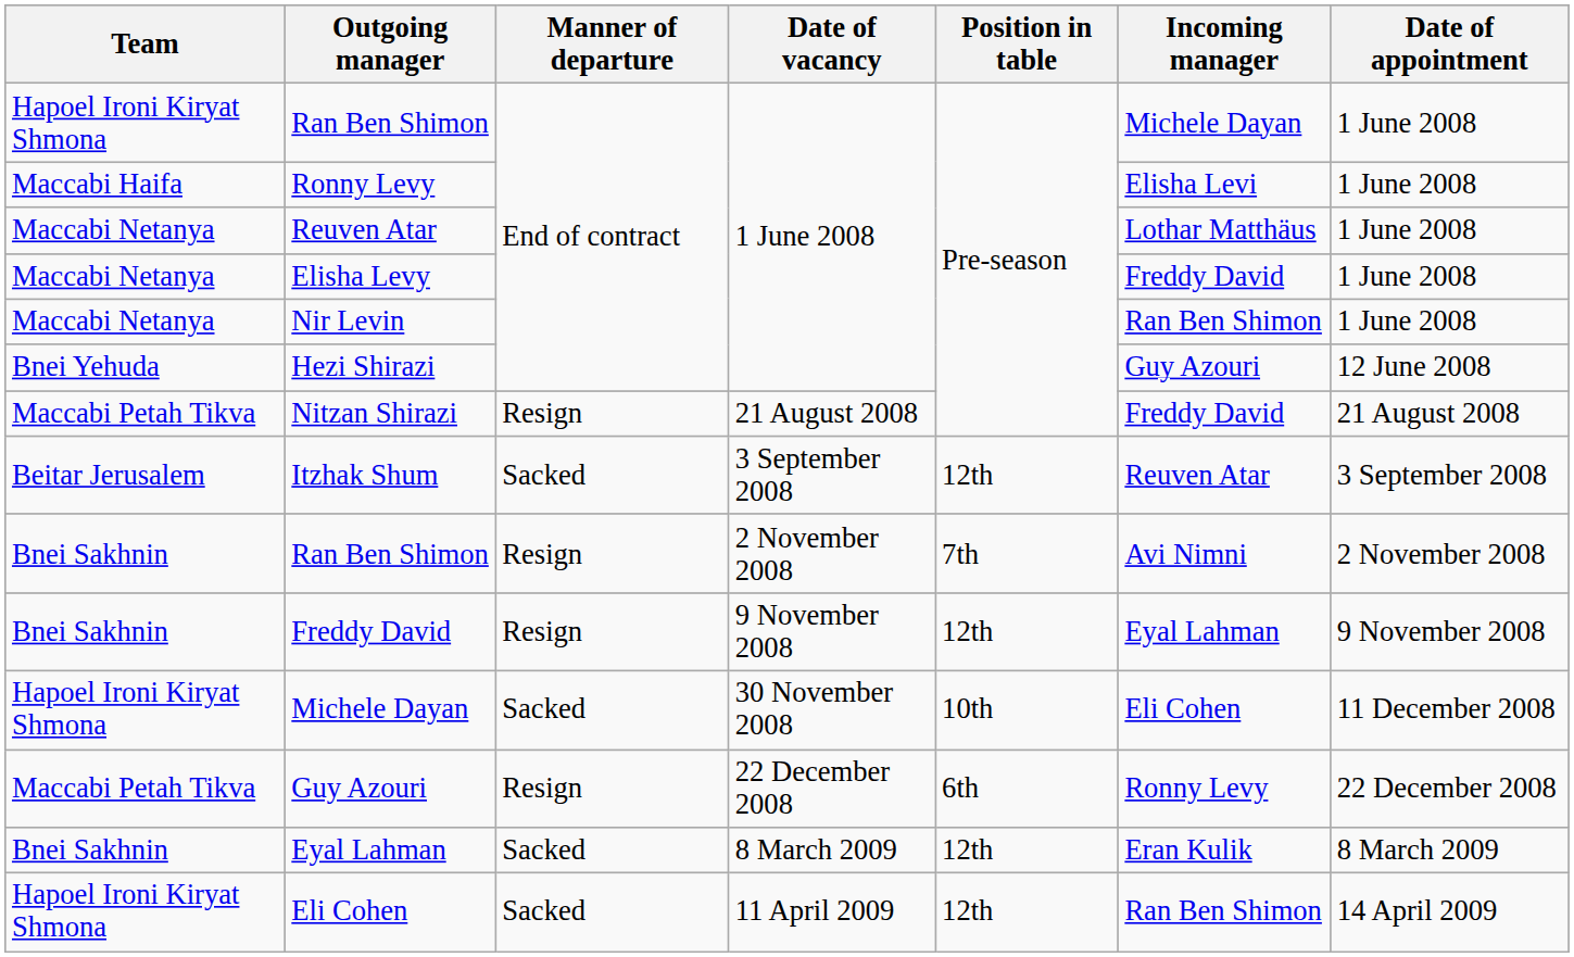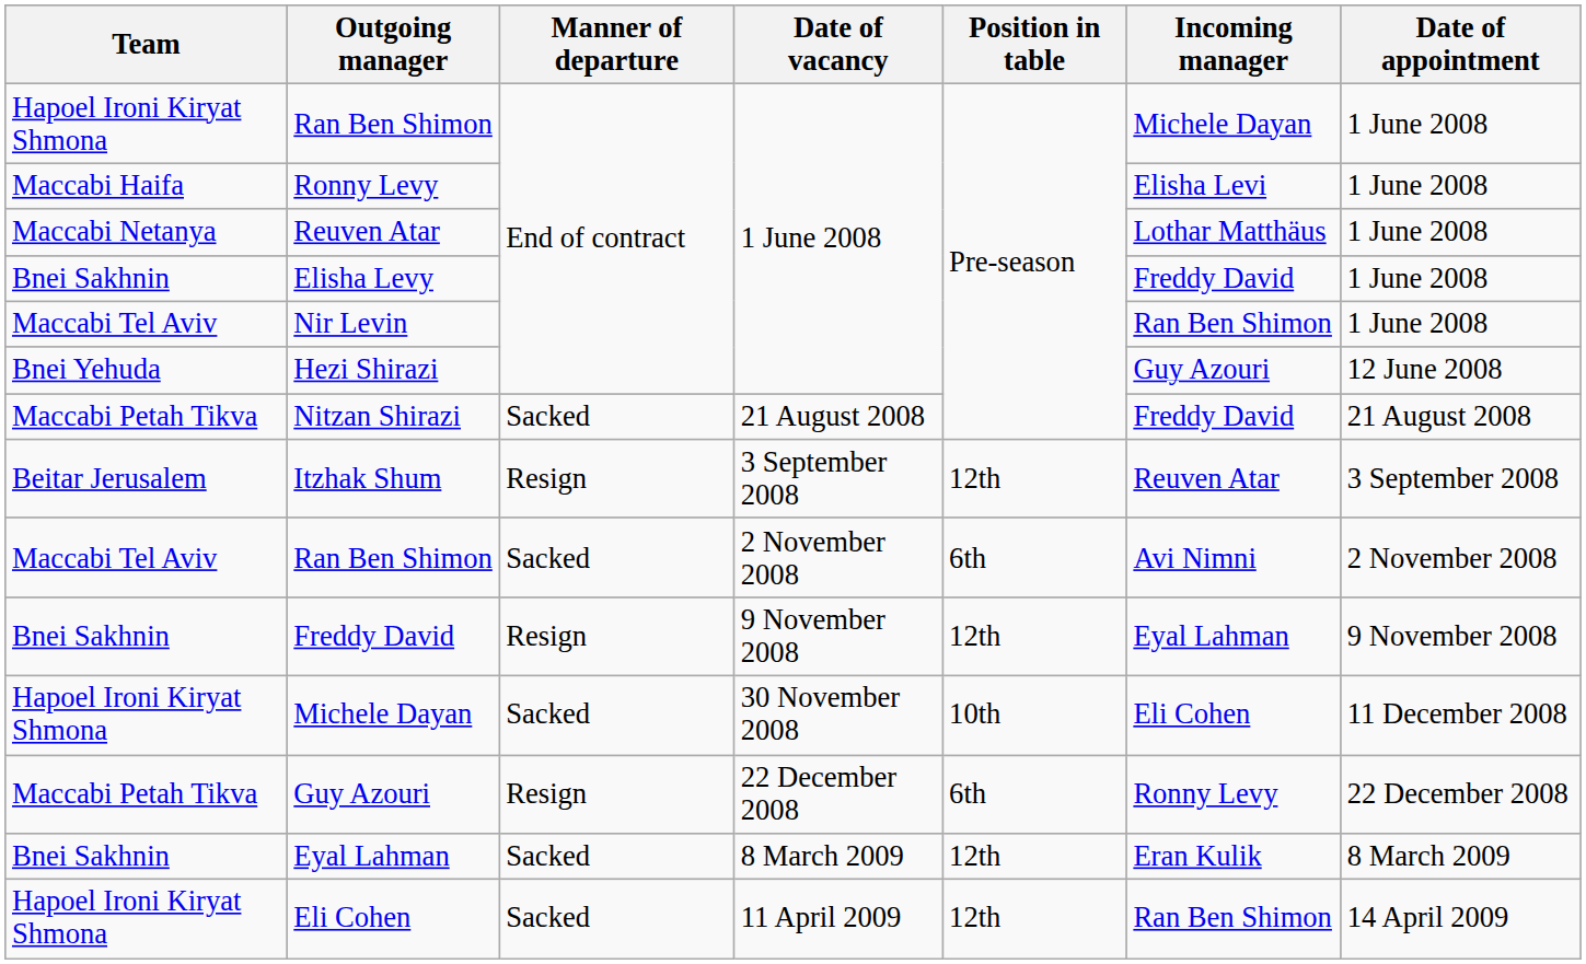Elisha Levy | Team: Maccabi Netanya -> Bnei Sakhnin
Nir Levin | Team: Maccabi Netanya -> Maccabi Tel Aviv
Nitzan Shirazi | Manner of departure: Resign -> Sacked
Itzhak Shum | Manner of departure: Sacked -> Resign
Ran Ben Shimon / 2 November 2008 | Team: Bnei Sakhnin -> Maccabi Tel Aviv
Ran Ben Shimon / 2 November 2008 | Manner of departure: Resign -> Sacked
Ran Ben Shimon / 2 November 2008 | Position in table: 7th -> 6th
